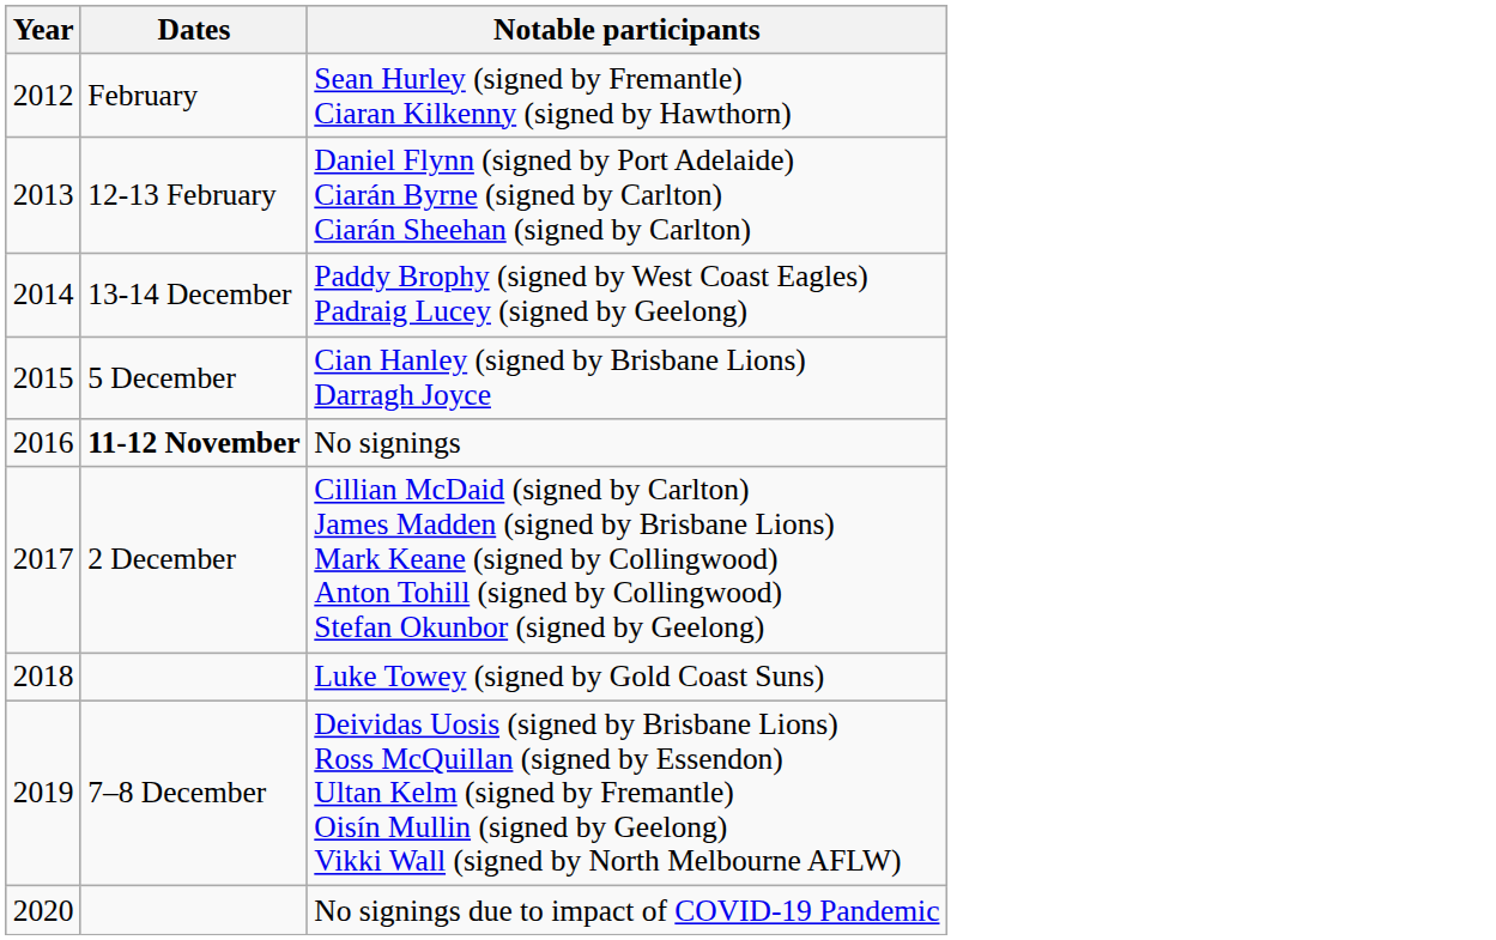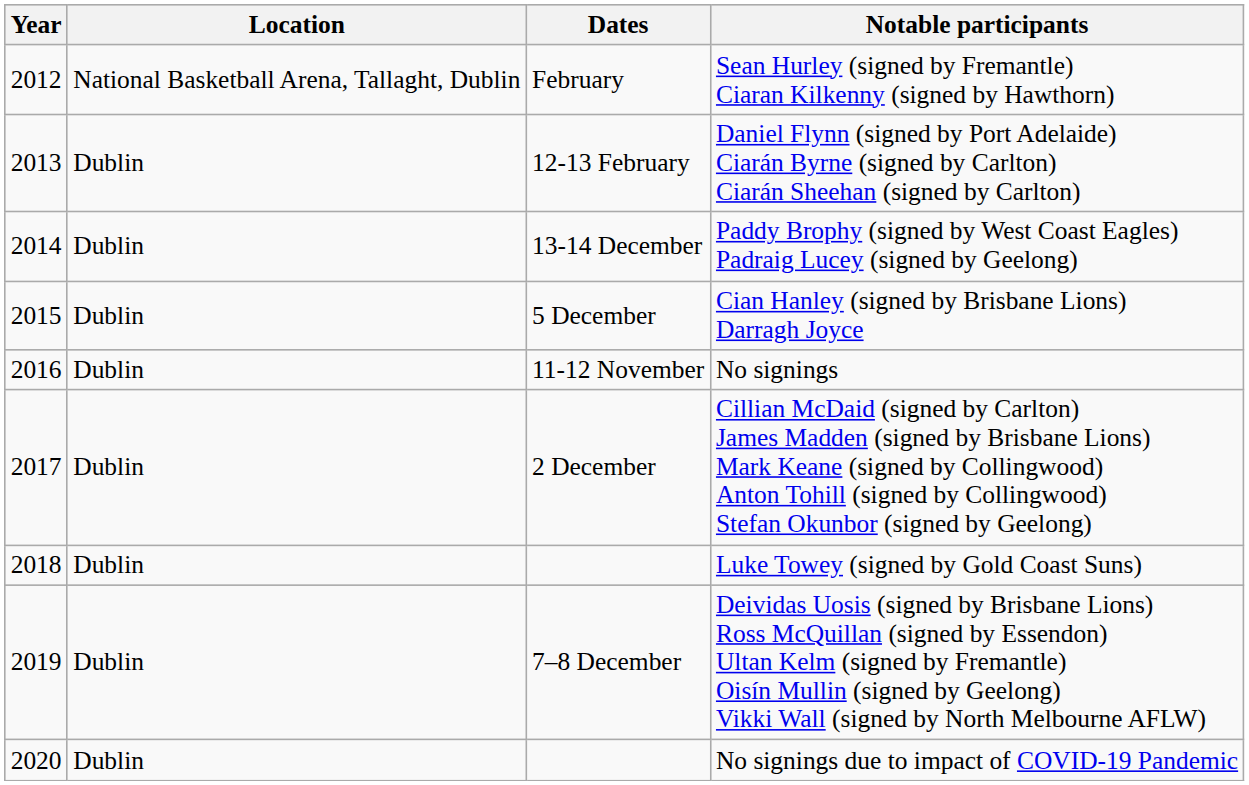+ column: Location | National Basketball Arena, Tallaght, Dublin | Dublin | Dublin | Dublin | Dublin | Dublin | Dublin | Dublin | Dublin
No signings | Dates: bold -> normal
